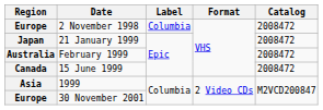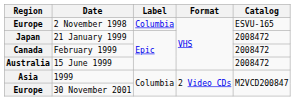2 November 1998 | Catalog: 2008472 -> ESVU-165
February 1999 | Region: Australia -> Canada
15 June 1999 | Region: Canada -> Australia
